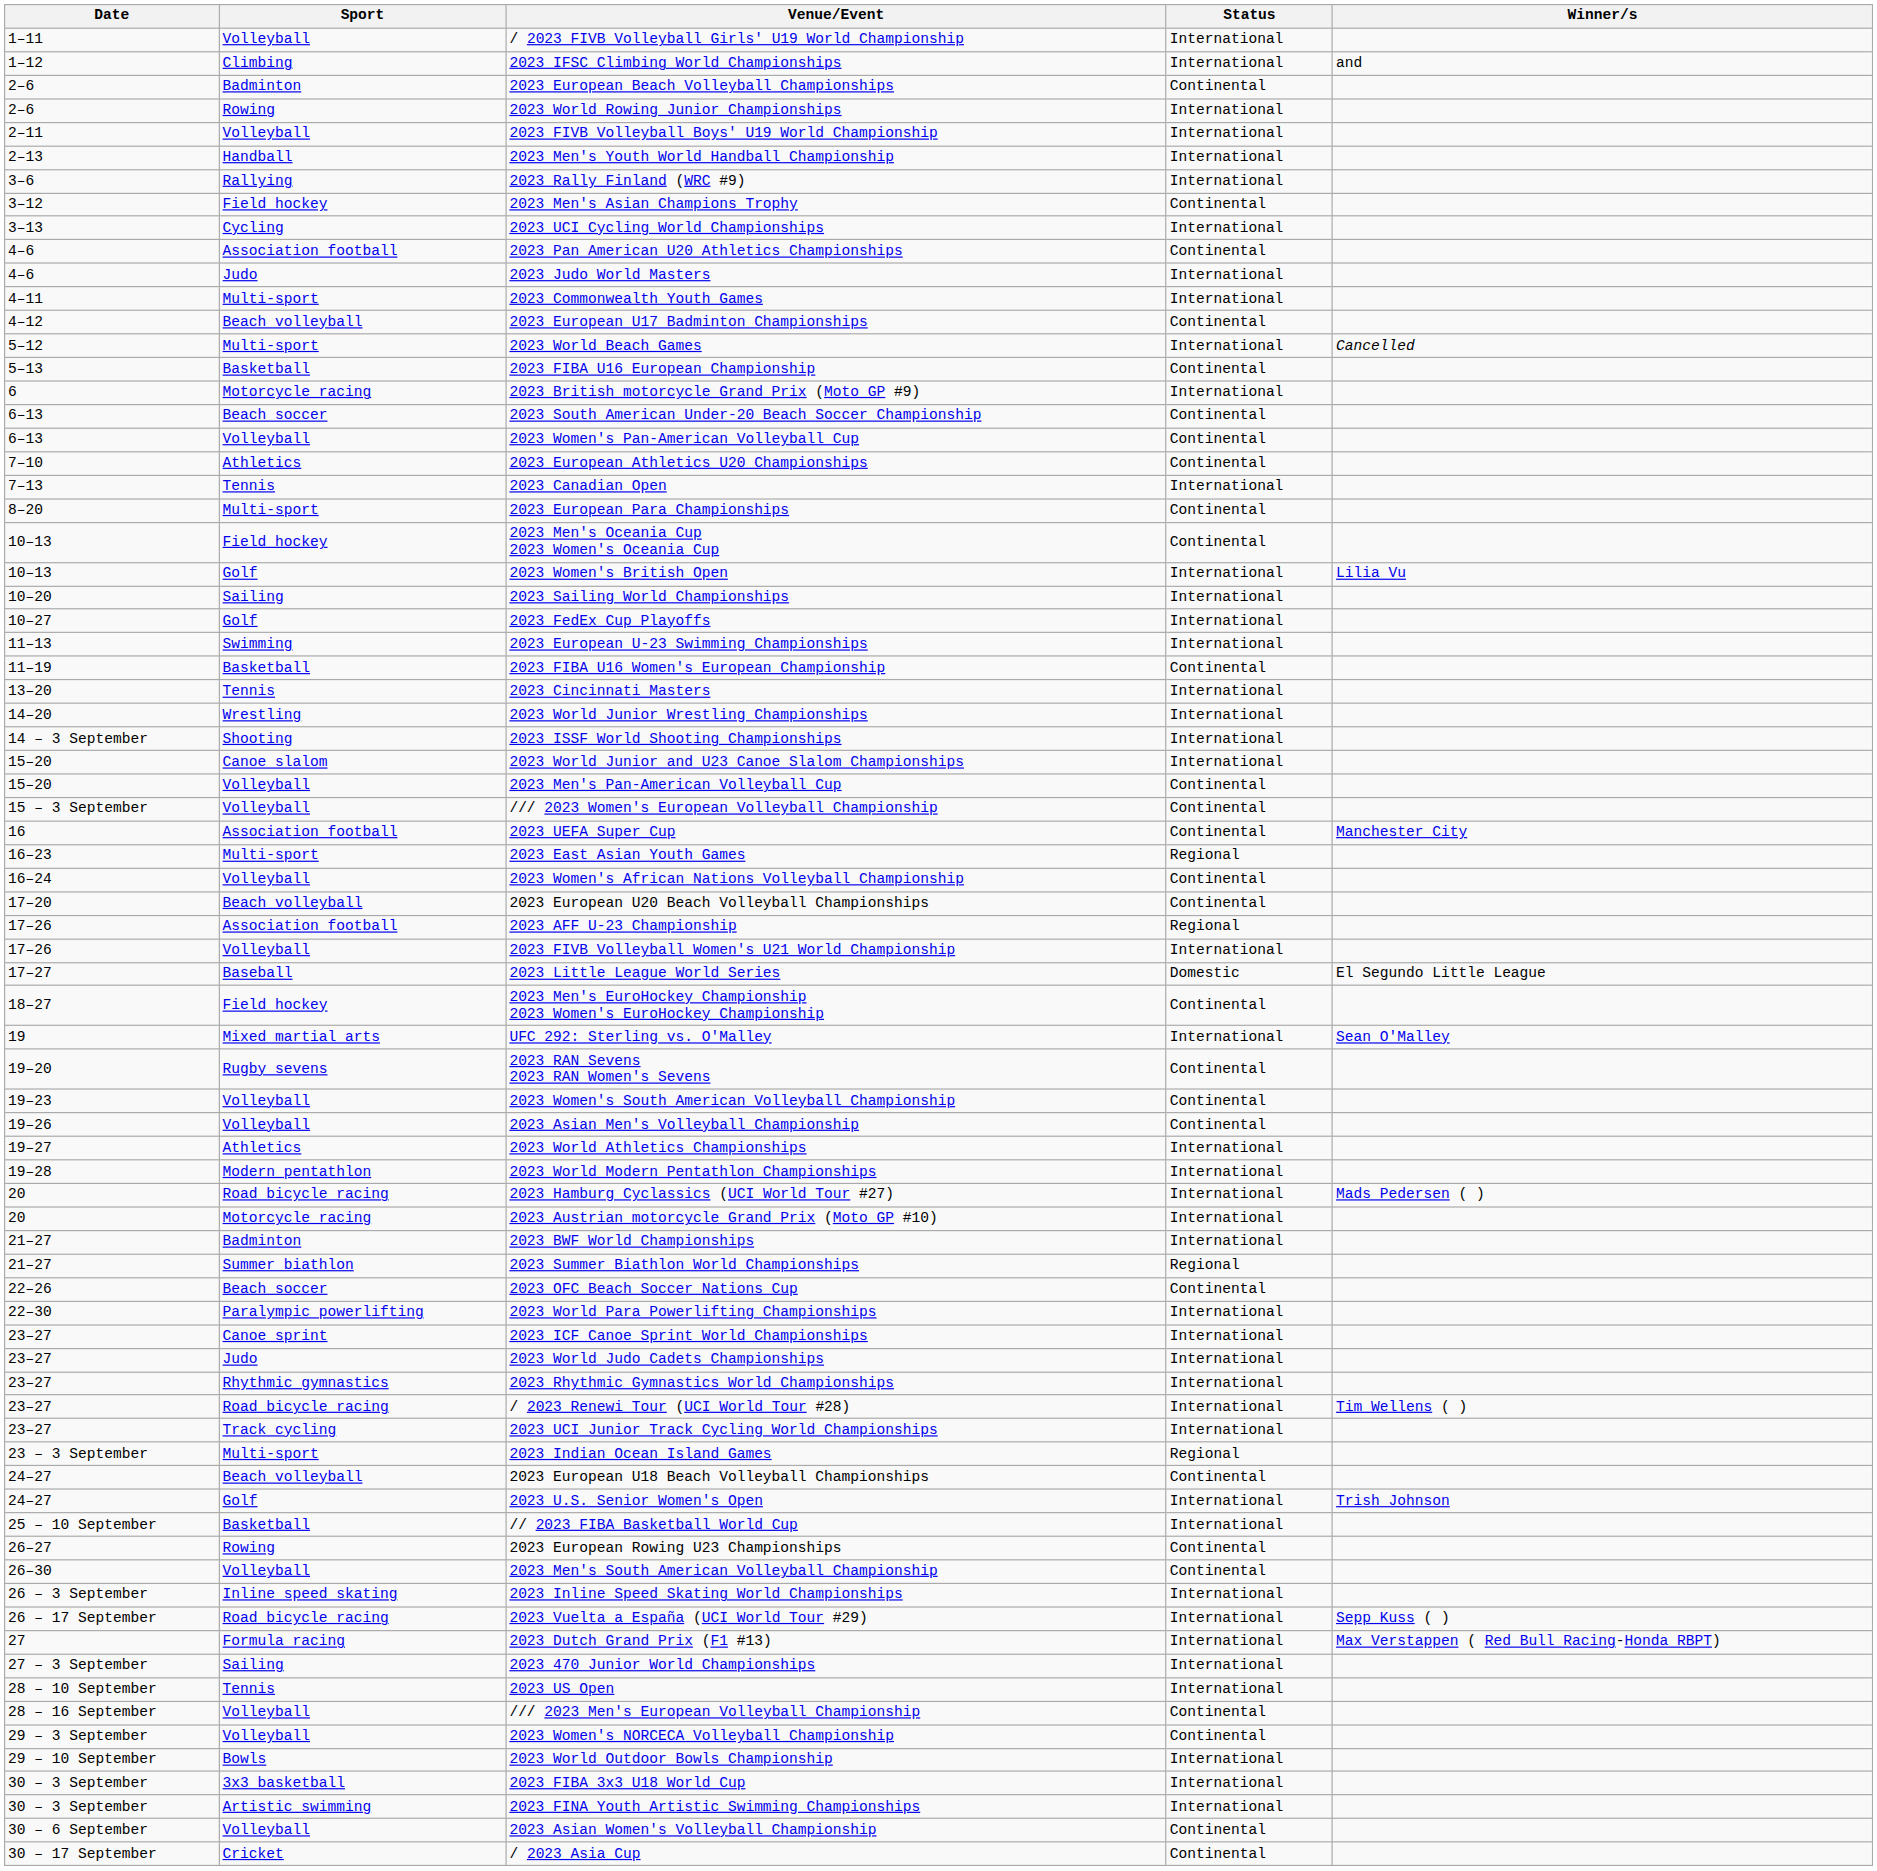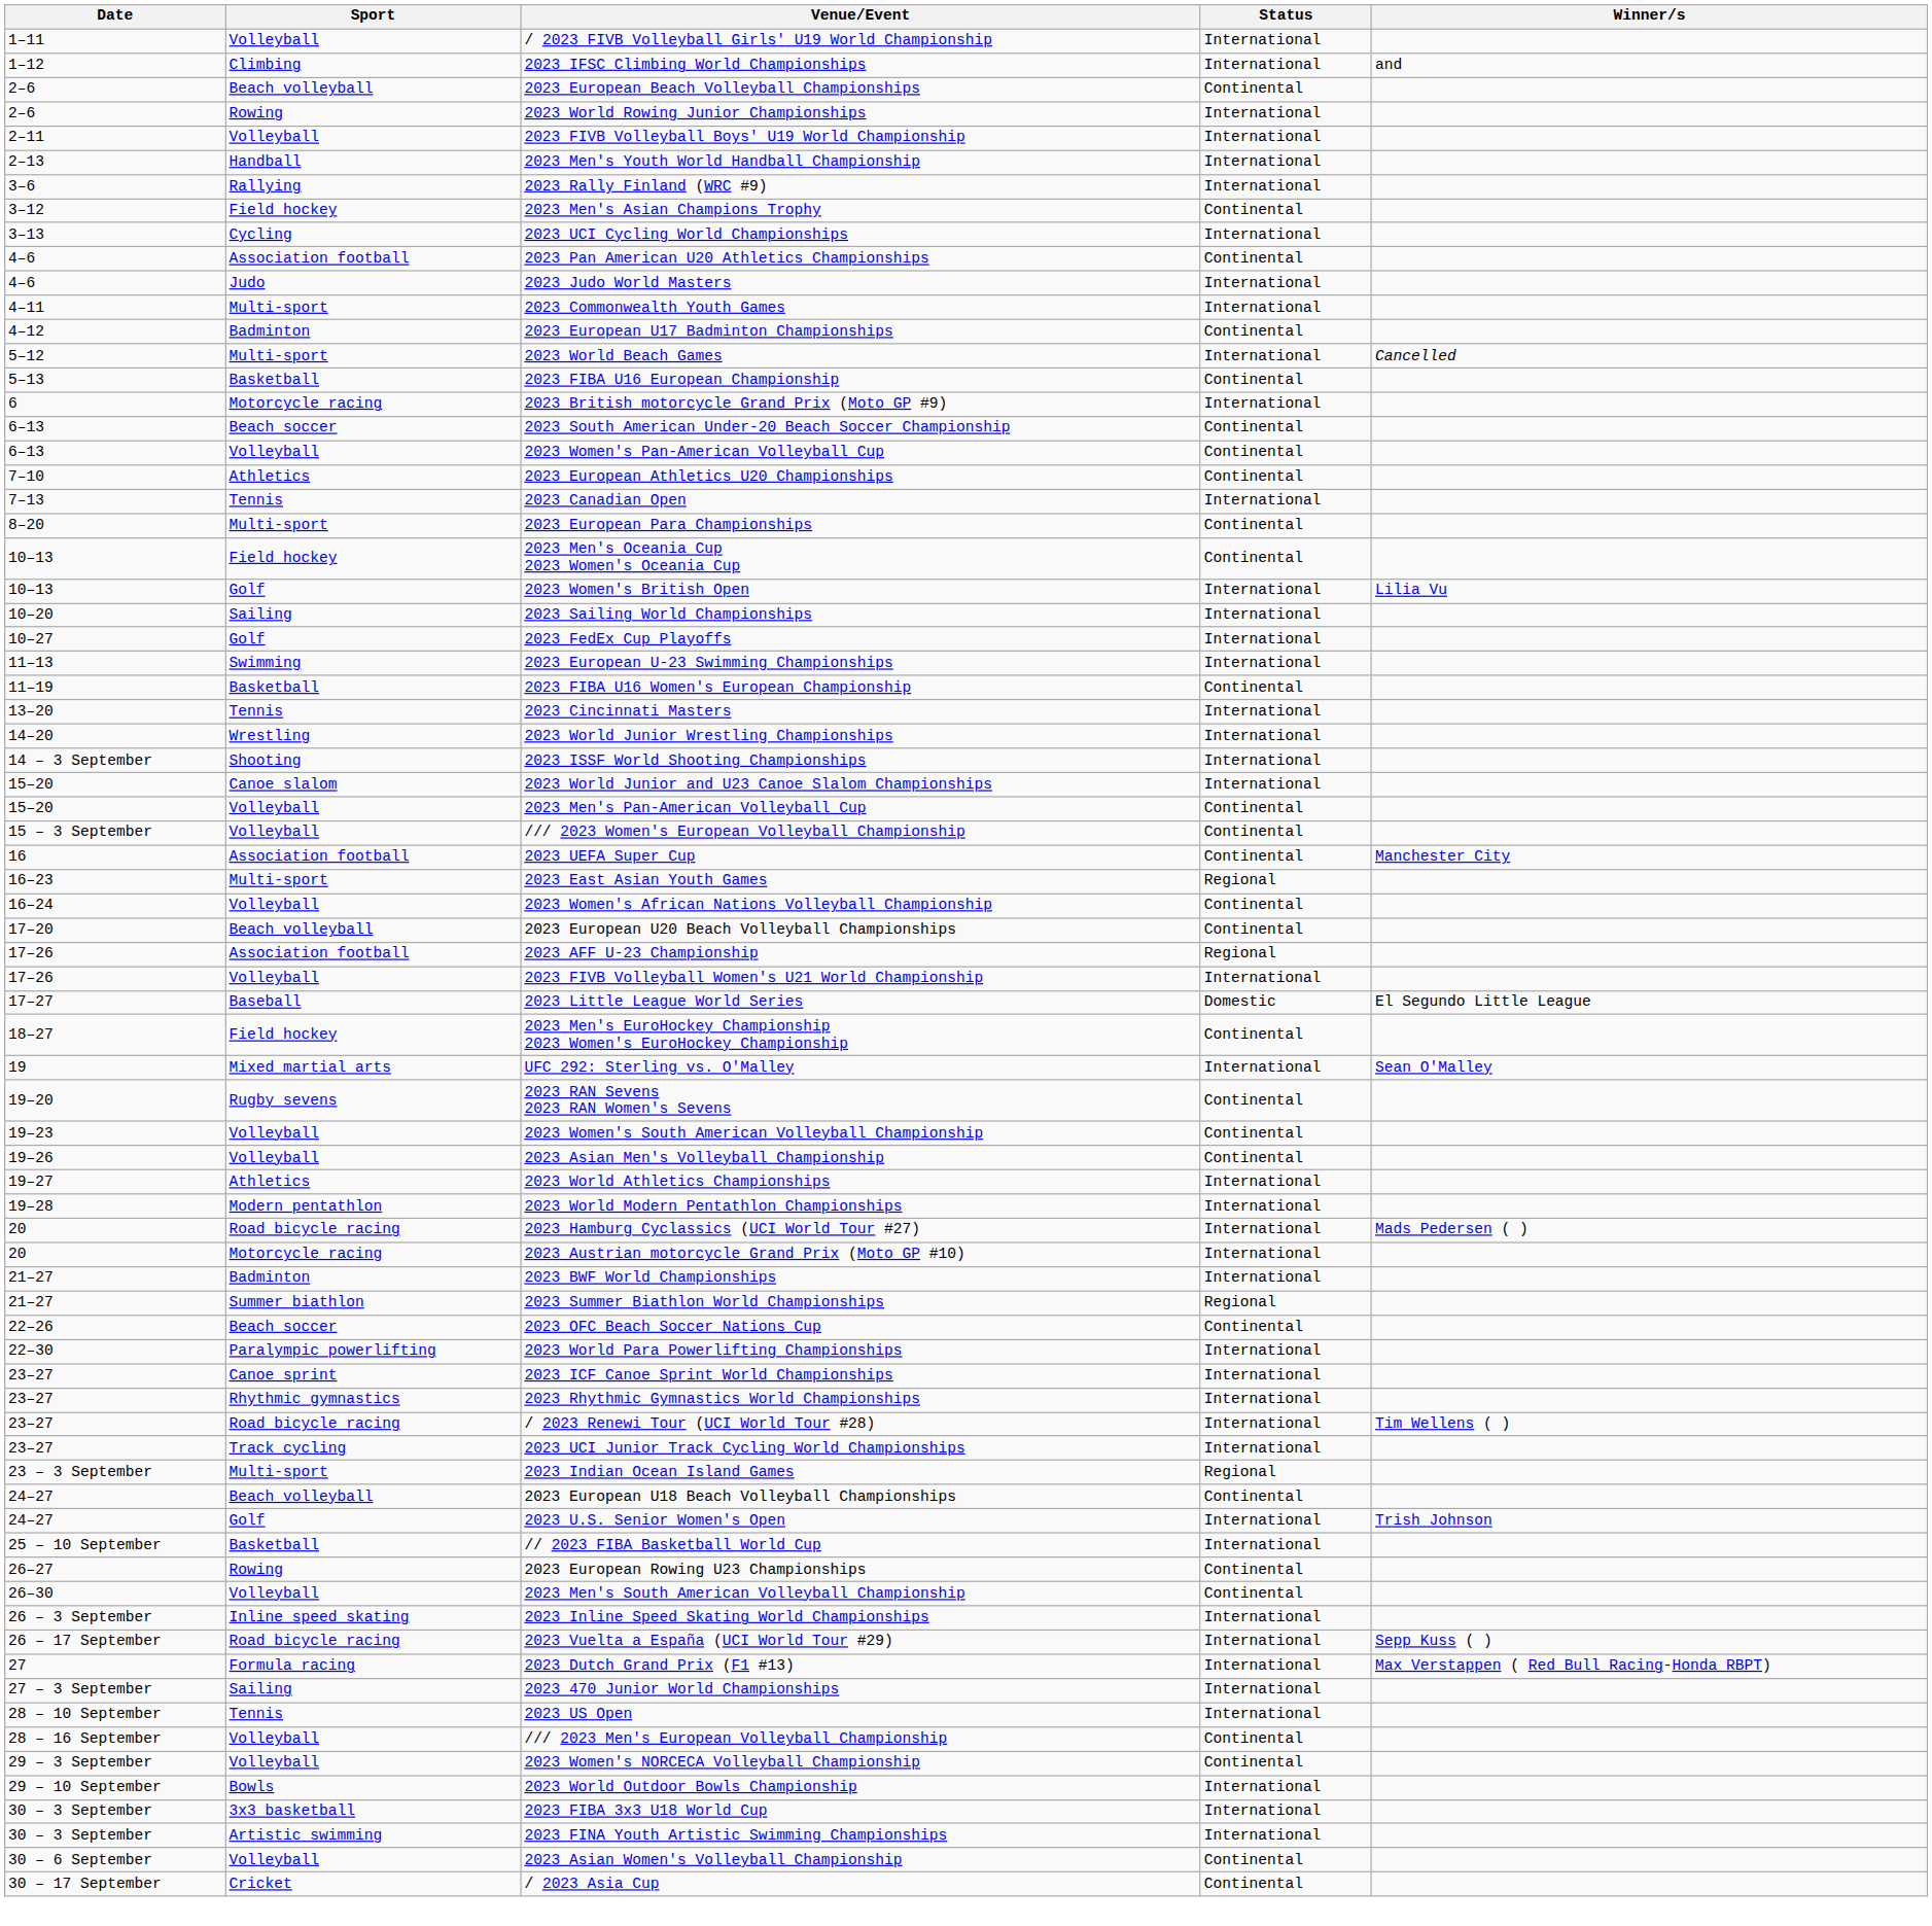2023 European Beach Volleyball Championships | Sport: Badminton -> Beach volleyball
2023 European U17 Badminton Championships | Sport: Beach volleyball -> Badminton
- row: 23–27 | Judo | 2023 World Judo Cadets Championships | International
